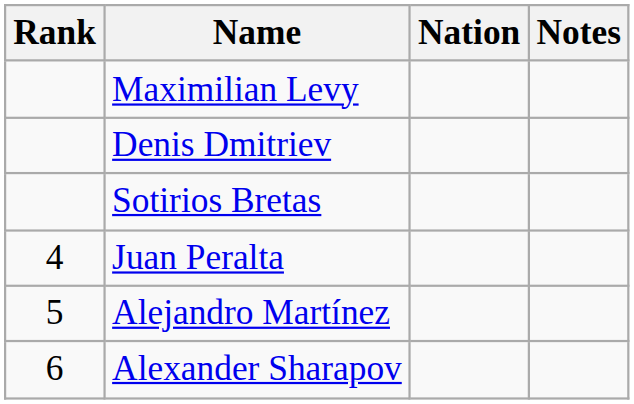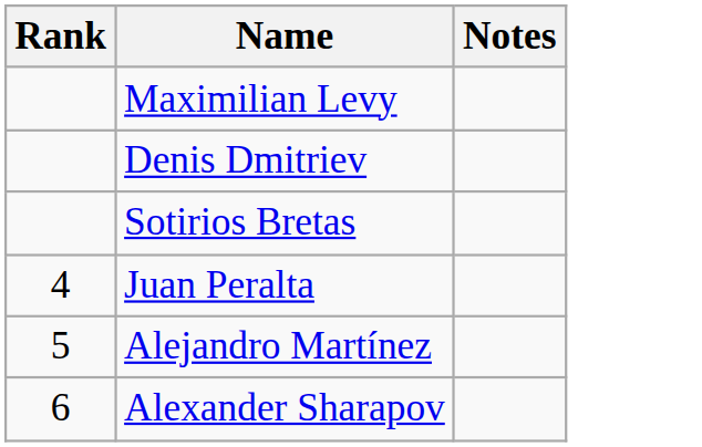- column: Nation
